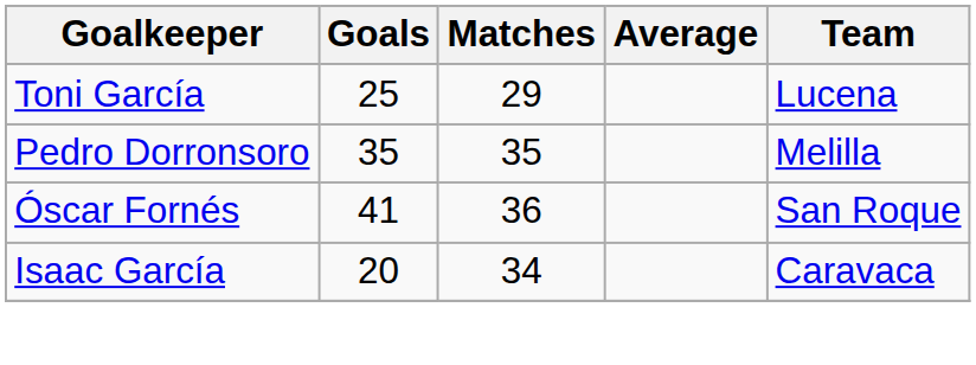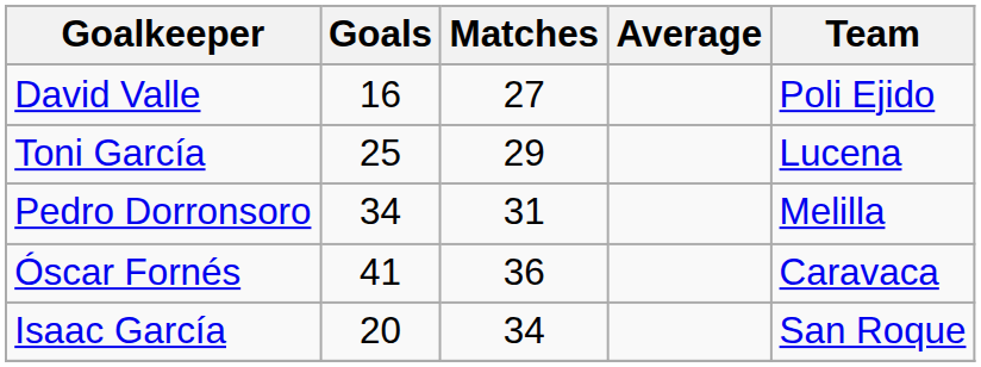+ row: David Valle | 16 | 27 | Poli Ejido
Pedro Dorronsoro | Goals: 35 -> 34
Pedro Dorronsoro | Matches: 35 -> 31
Óscar Fornés | Team: San Roque -> Caravaca
Isaac García | Team: Caravaca -> San Roque
